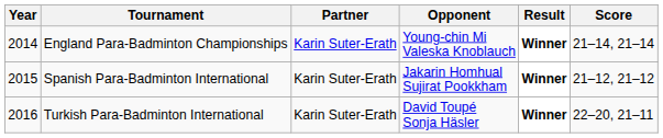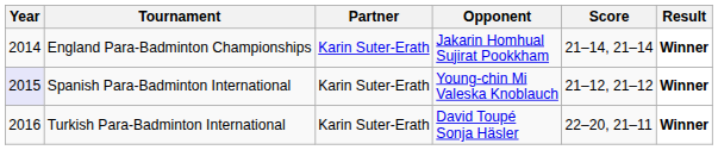columns swapped: Score <-> Result
England Para-Badminton Championships | Opponent: Young-chin Mi Valeska Knoblauch -> Jakarin Homhual Sujirat Pookkham
Spanish Para-Badminton International | Year: no background -> lavender background
Spanish Para-Badminton International | Opponent: Jakarin Homhual Sujirat Pookkham -> Young-chin Mi Valeska Knoblauch
